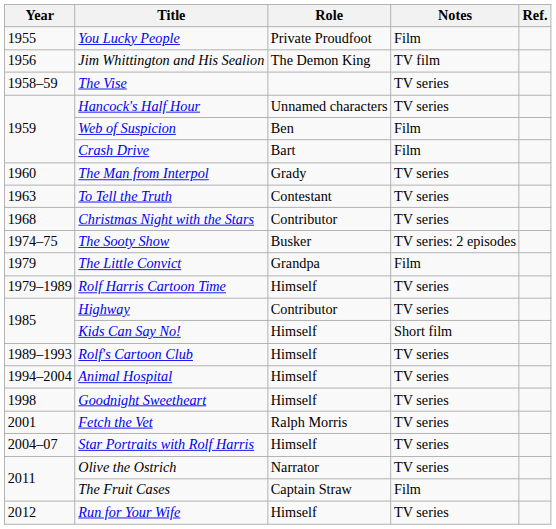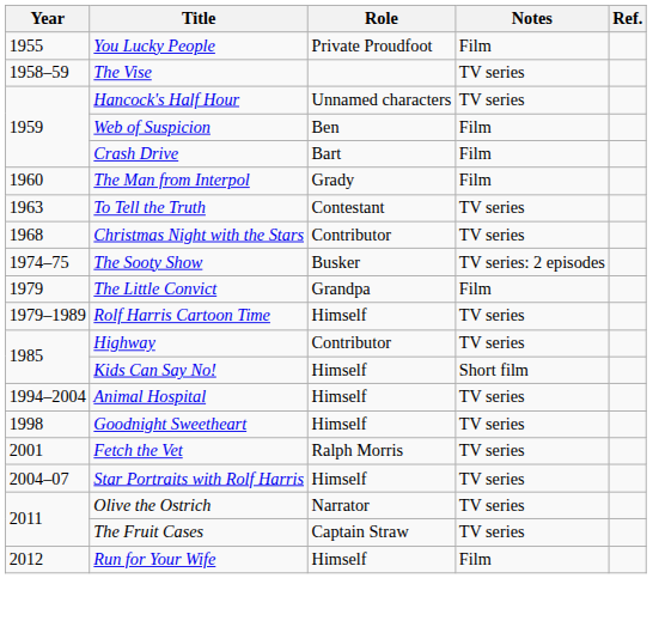- row: 1956 | Jim Whittington and His Sealion | The Demon King | TV film
The Man from Interpol | Notes: TV series -> Film
- row: 1989–1993 | Rolf's Cartoon Club | Himself | TV series
The Fruit Cases | Notes: Film -> TV series
Run for Your Wife | Notes: TV series -> Film
